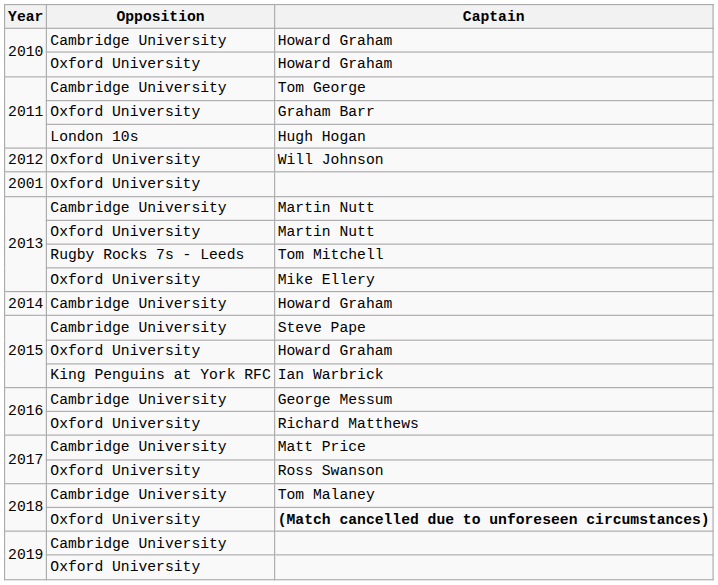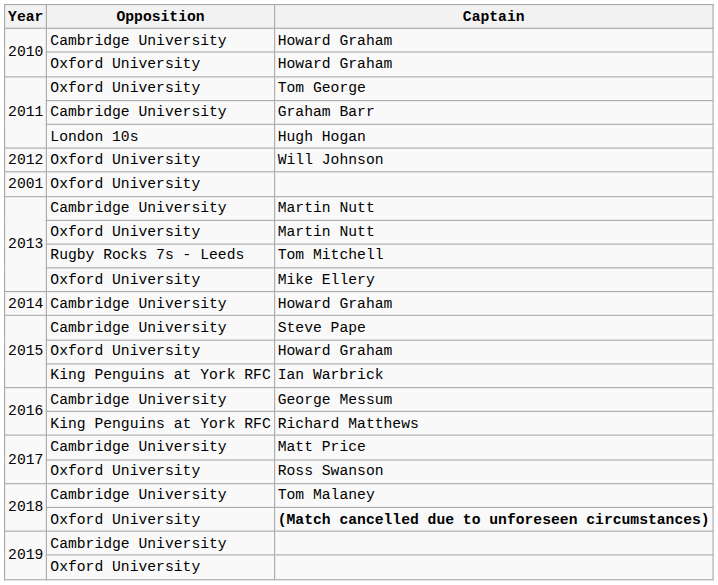Tom George | Opposition: Cambridge University -> Oxford University
Graham Barr | Opposition: Oxford University -> Cambridge University
Richard Matthews | Opposition: Oxford University -> King Penguins at York RFC
